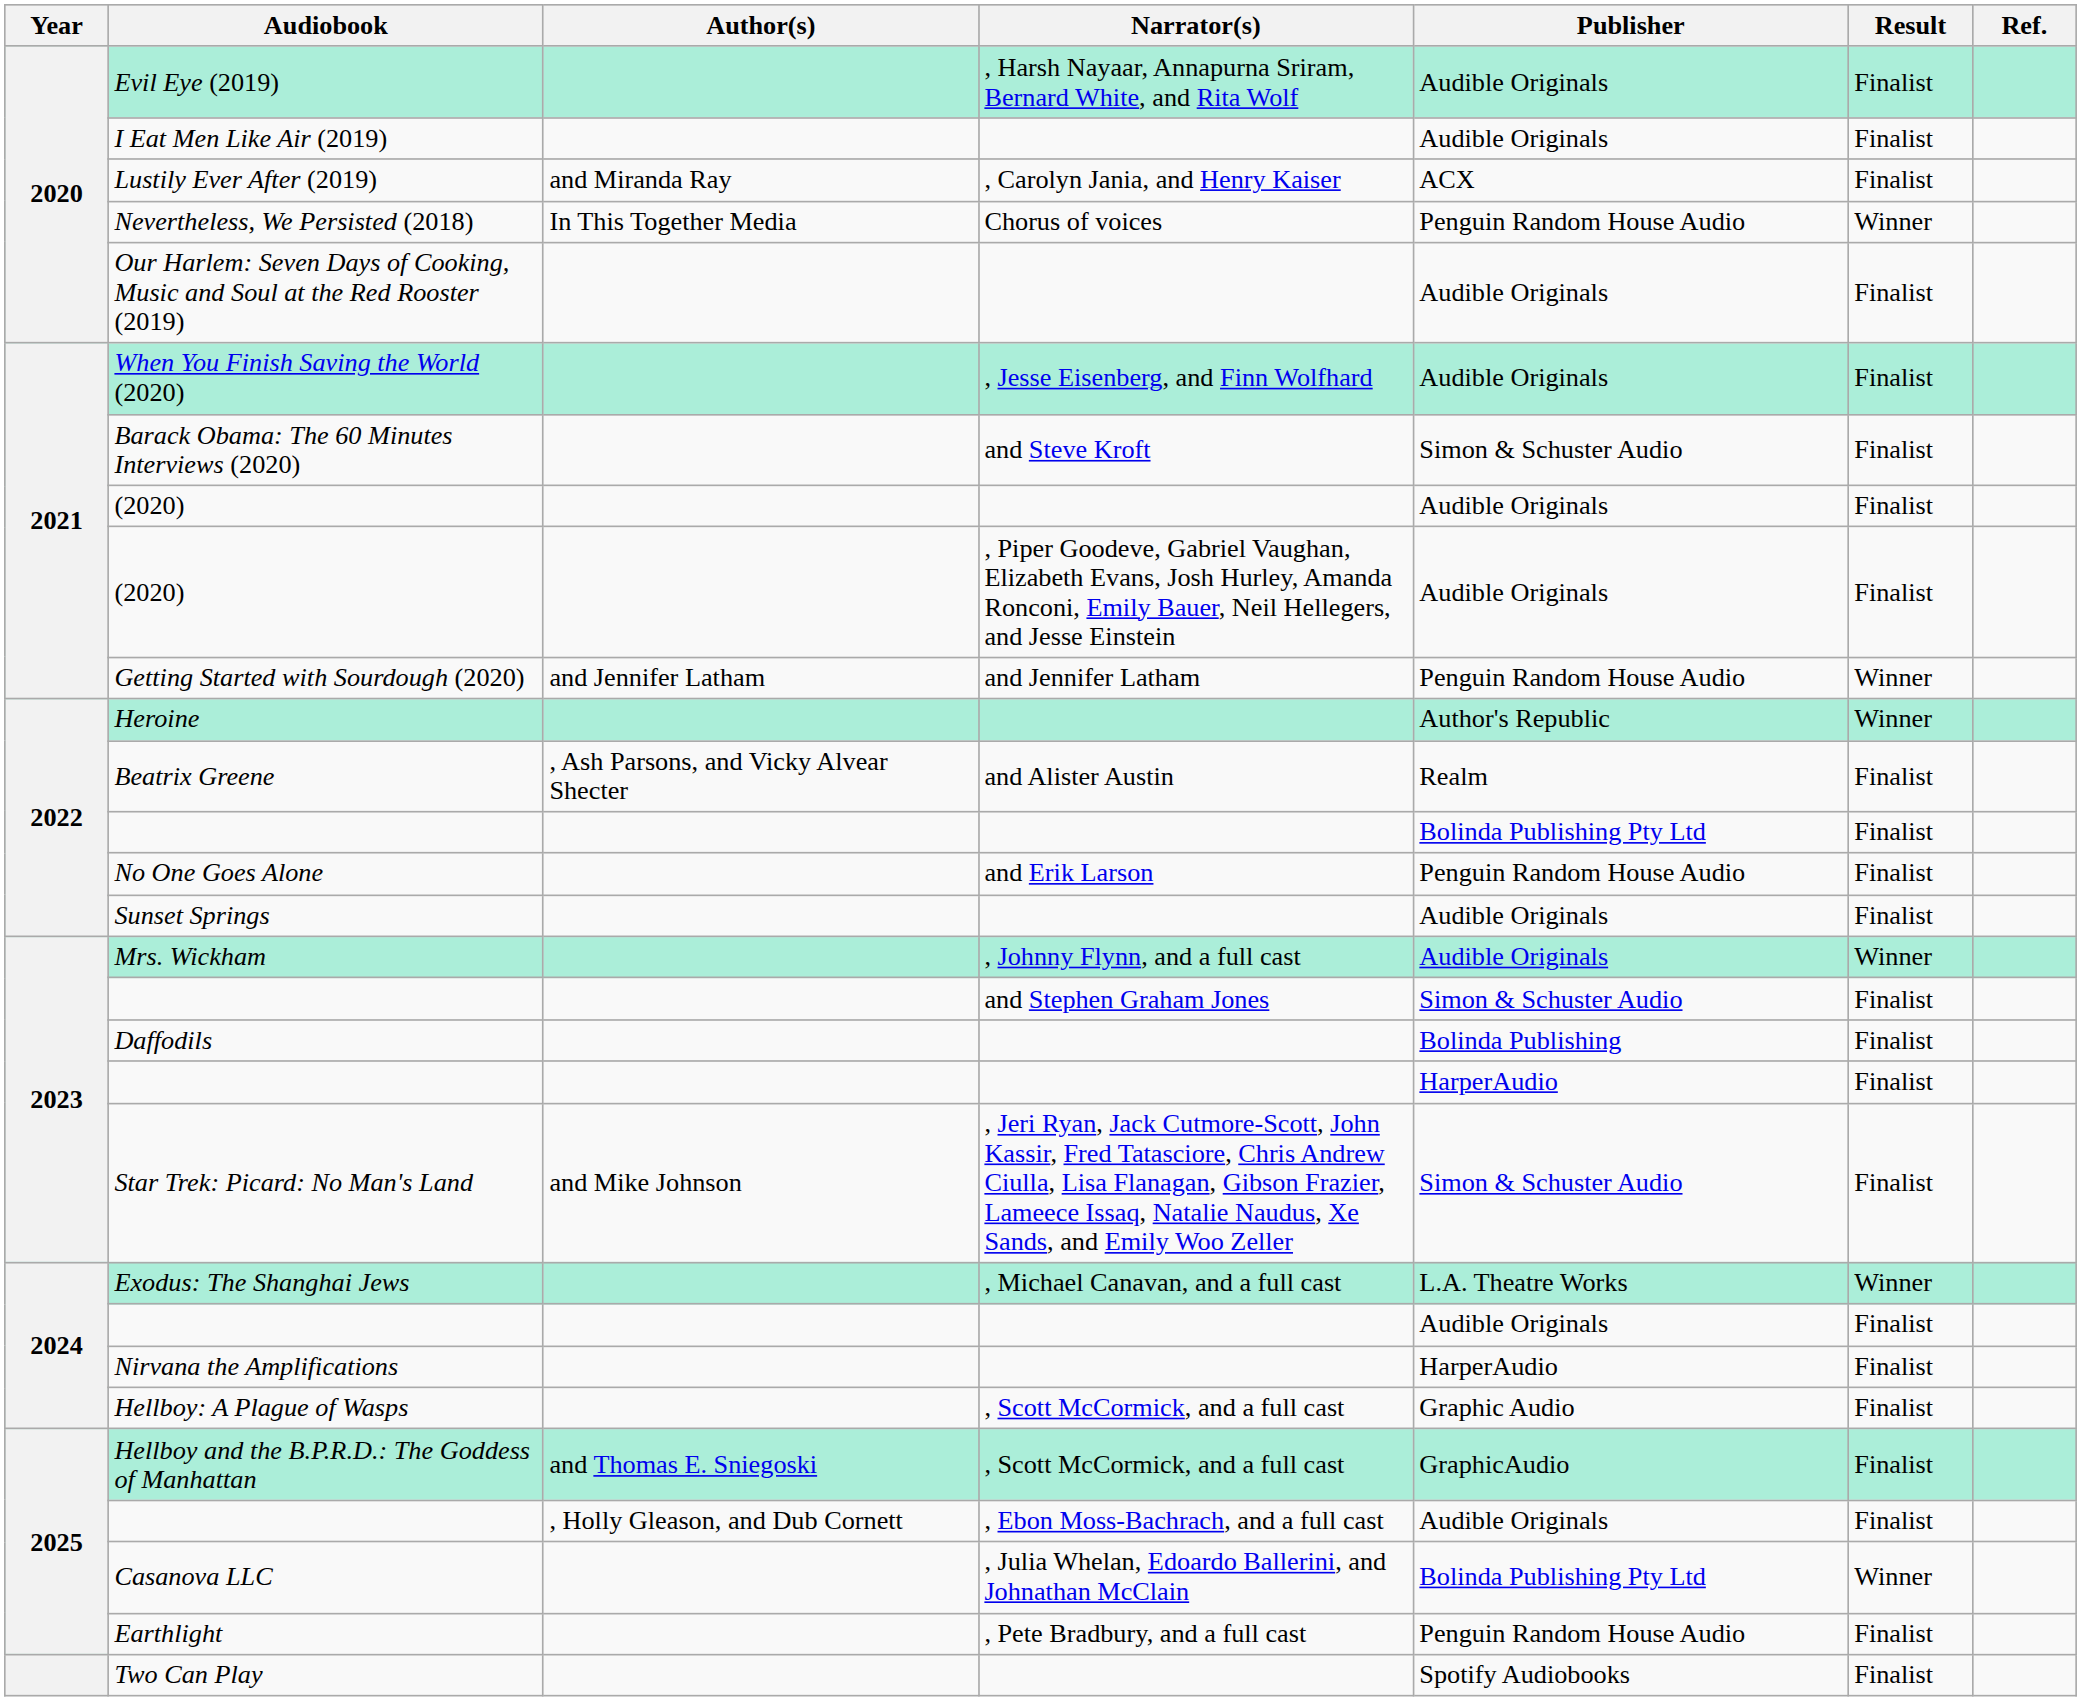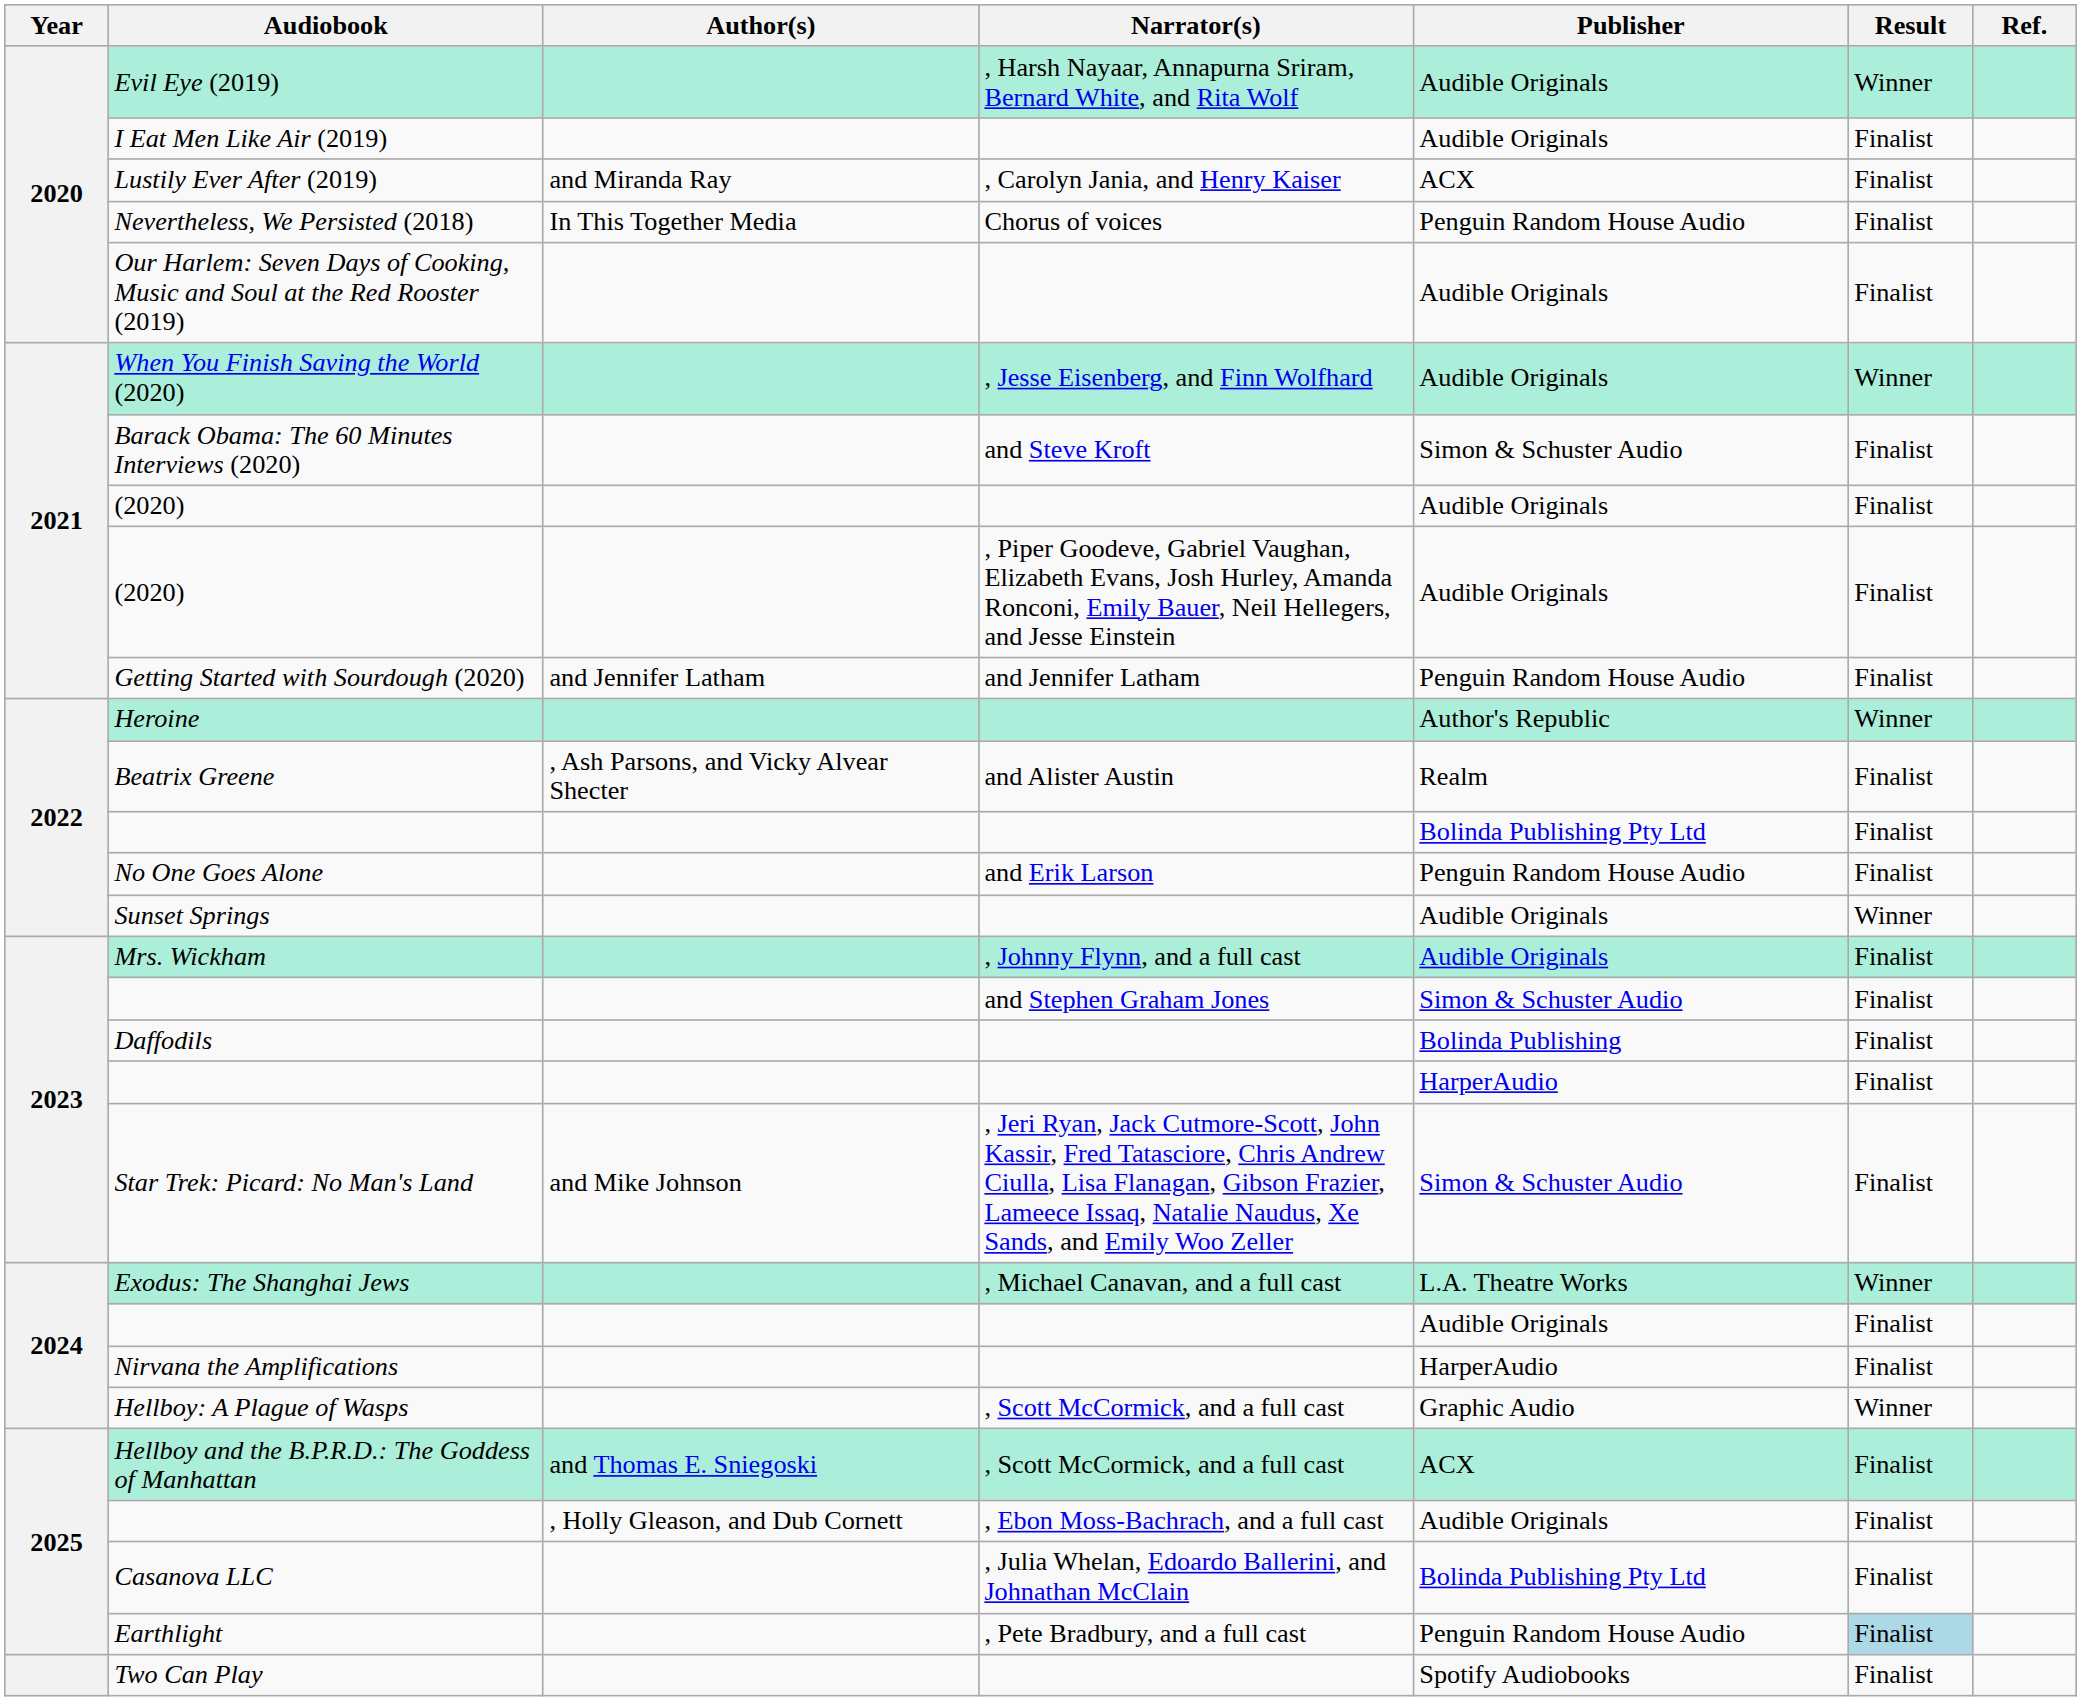Evil Eye (2019) | Result: Finalist -> Winner
Nevertheless, We Persisted (2018) | Result: Winner -> Finalist
When You Finish Saving the World (2020) | Result: Finalist -> Winner
Getting Started with Sourdough (2020) | Result: Winner -> Finalist
Sunset Springs | Result: Finalist -> Winner
Mrs. Wickham | Result: Winner -> Finalist
Hellboy: A Plague of Wasps | Result: Finalist -> Winner
Hellboy and the B.P.R.D.: The Goddess of Manhattan | Publisher: GraphicAudio -> ACX
Casanova LLC | Result: Winner -> Finalist
Earthlight | Result: no background -> lightblue background
